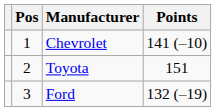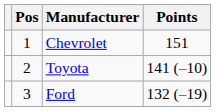Chevrolet | Points: 141 (–10) -> 151
Toyota | Points: 151 -> 141 (–10)
